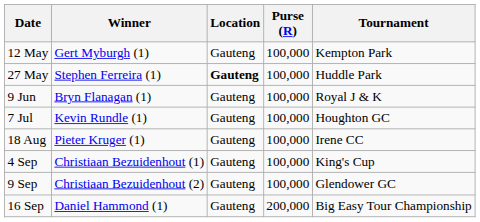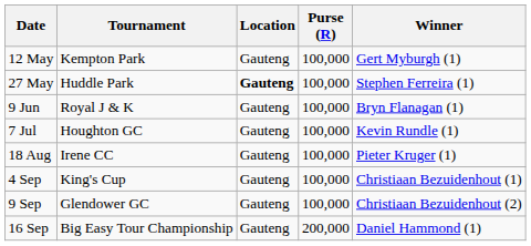columns swapped: Tournament <-> Winner
